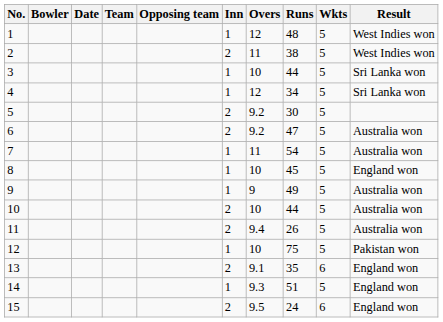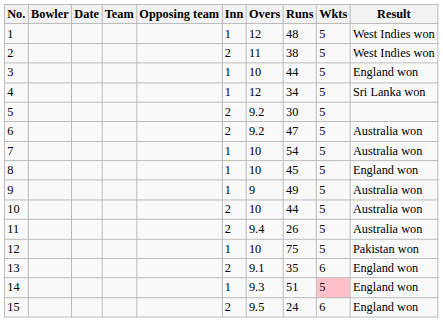3 | Result: Sri Lanka won -> England won
7 | Overs: 11 -> 10
14 | Wkts: no background -> pink background
